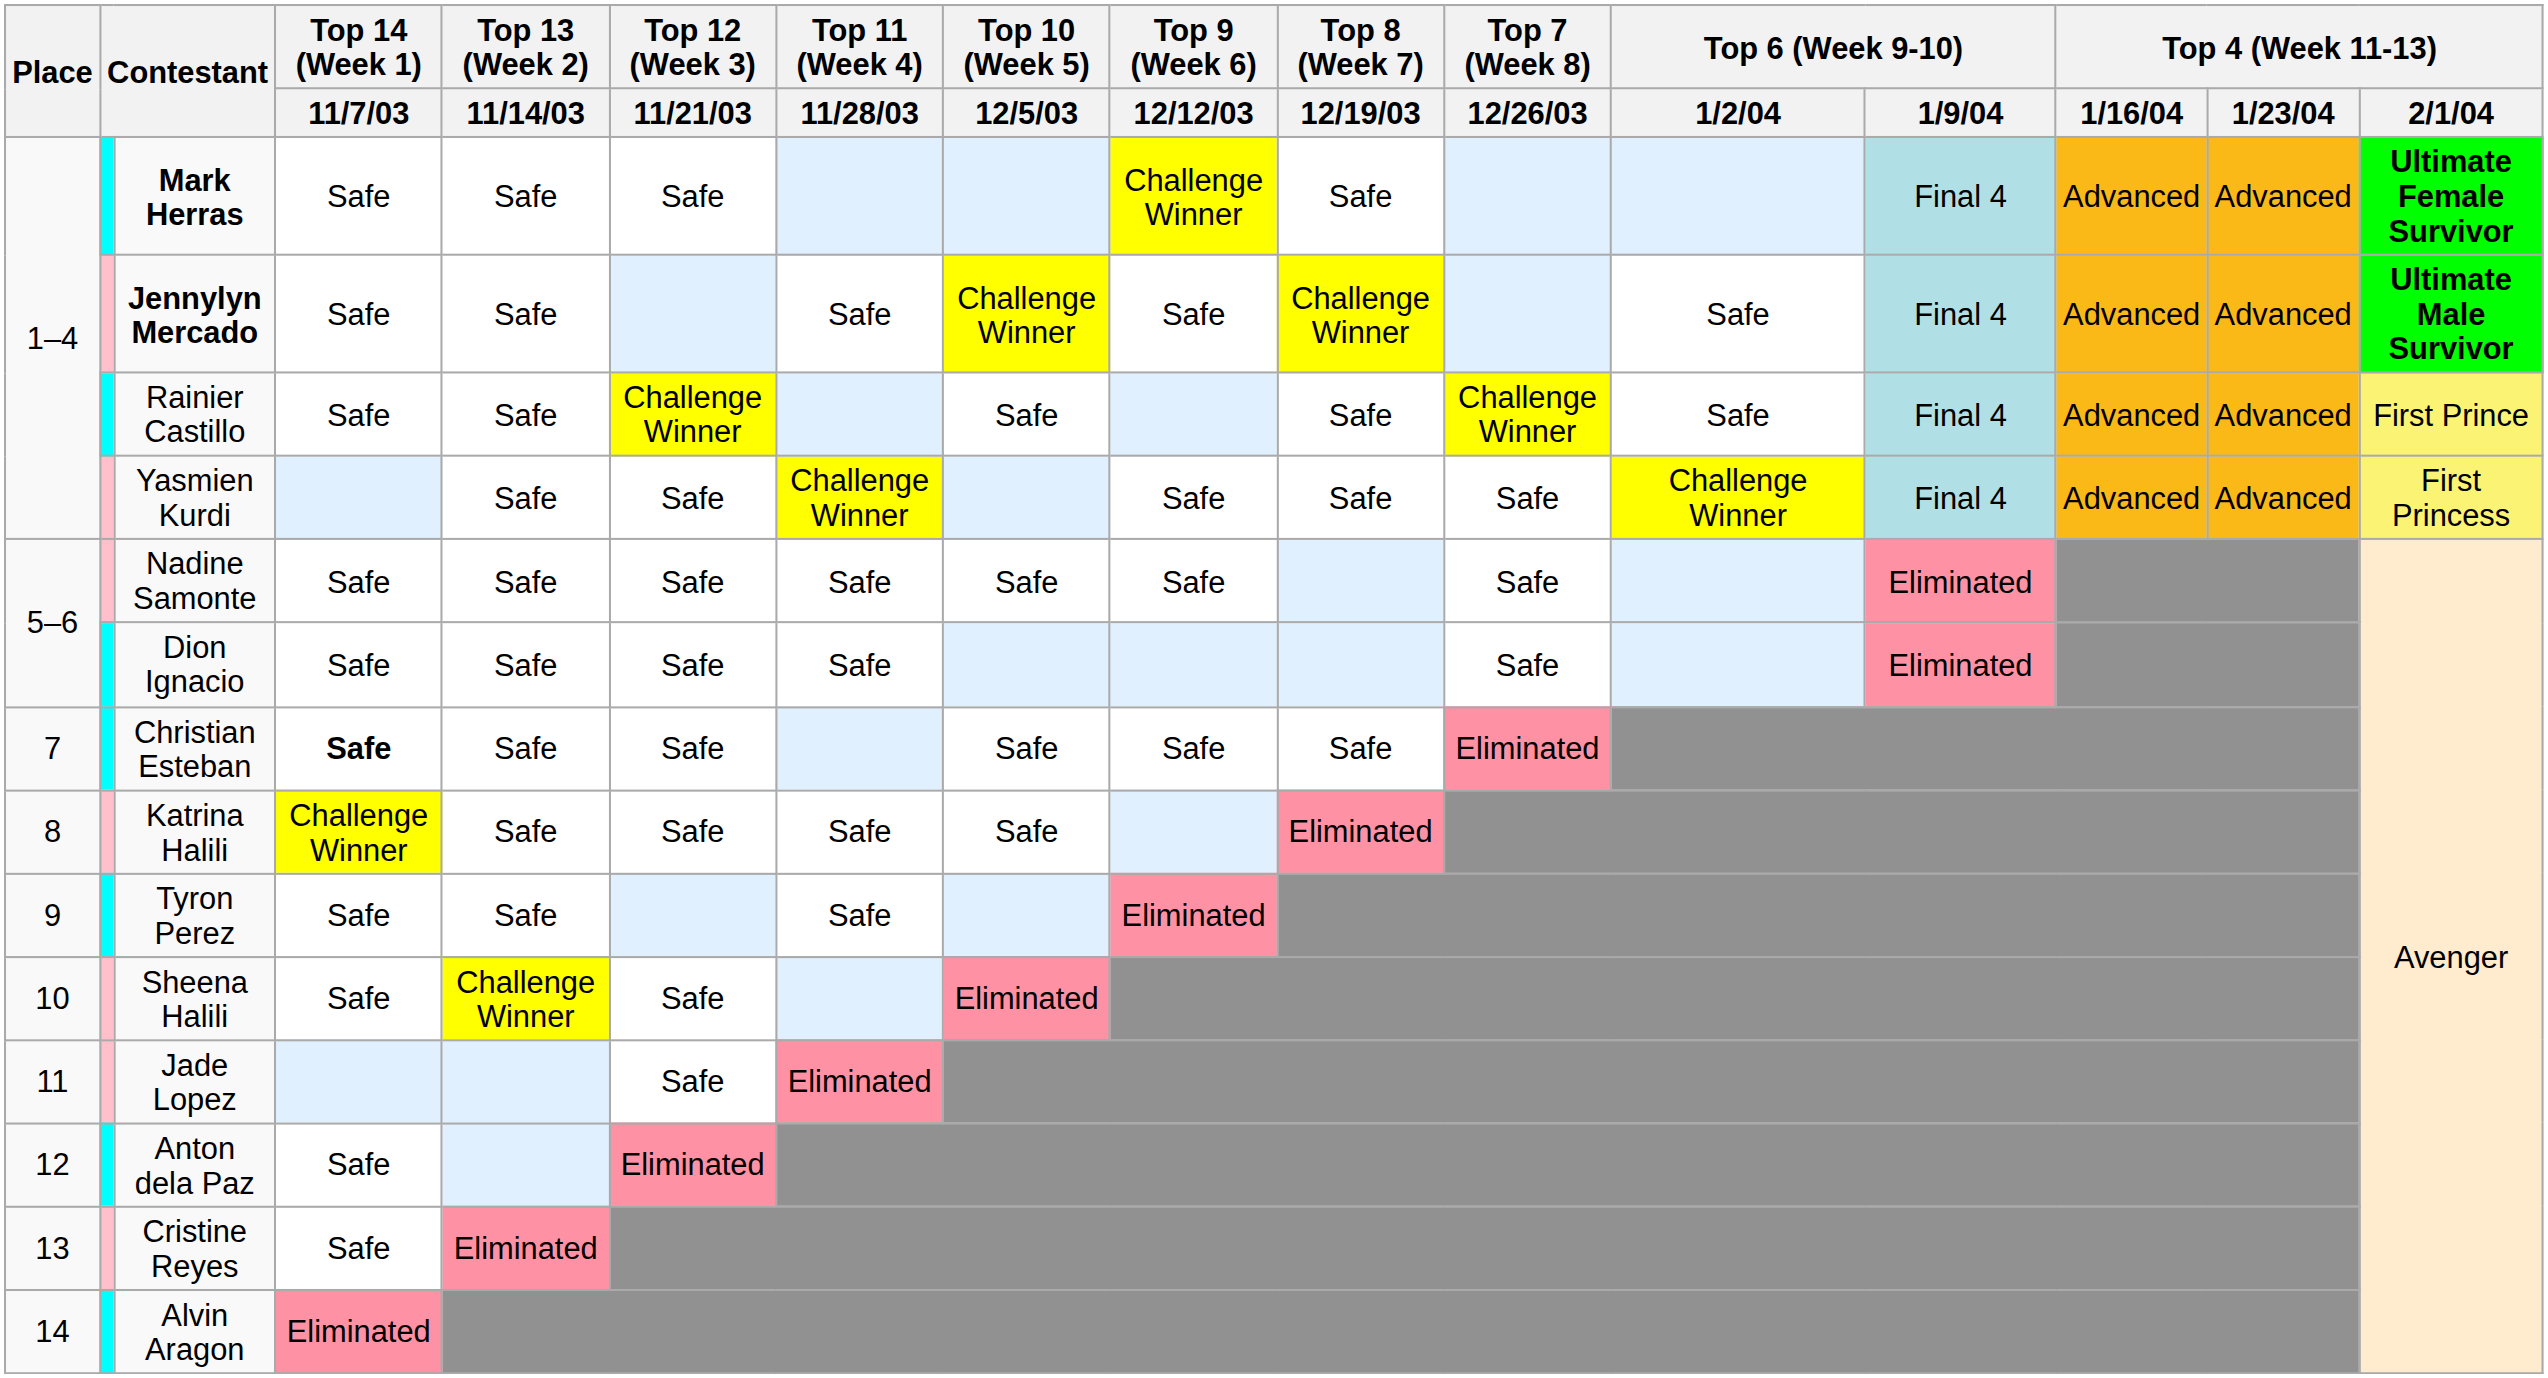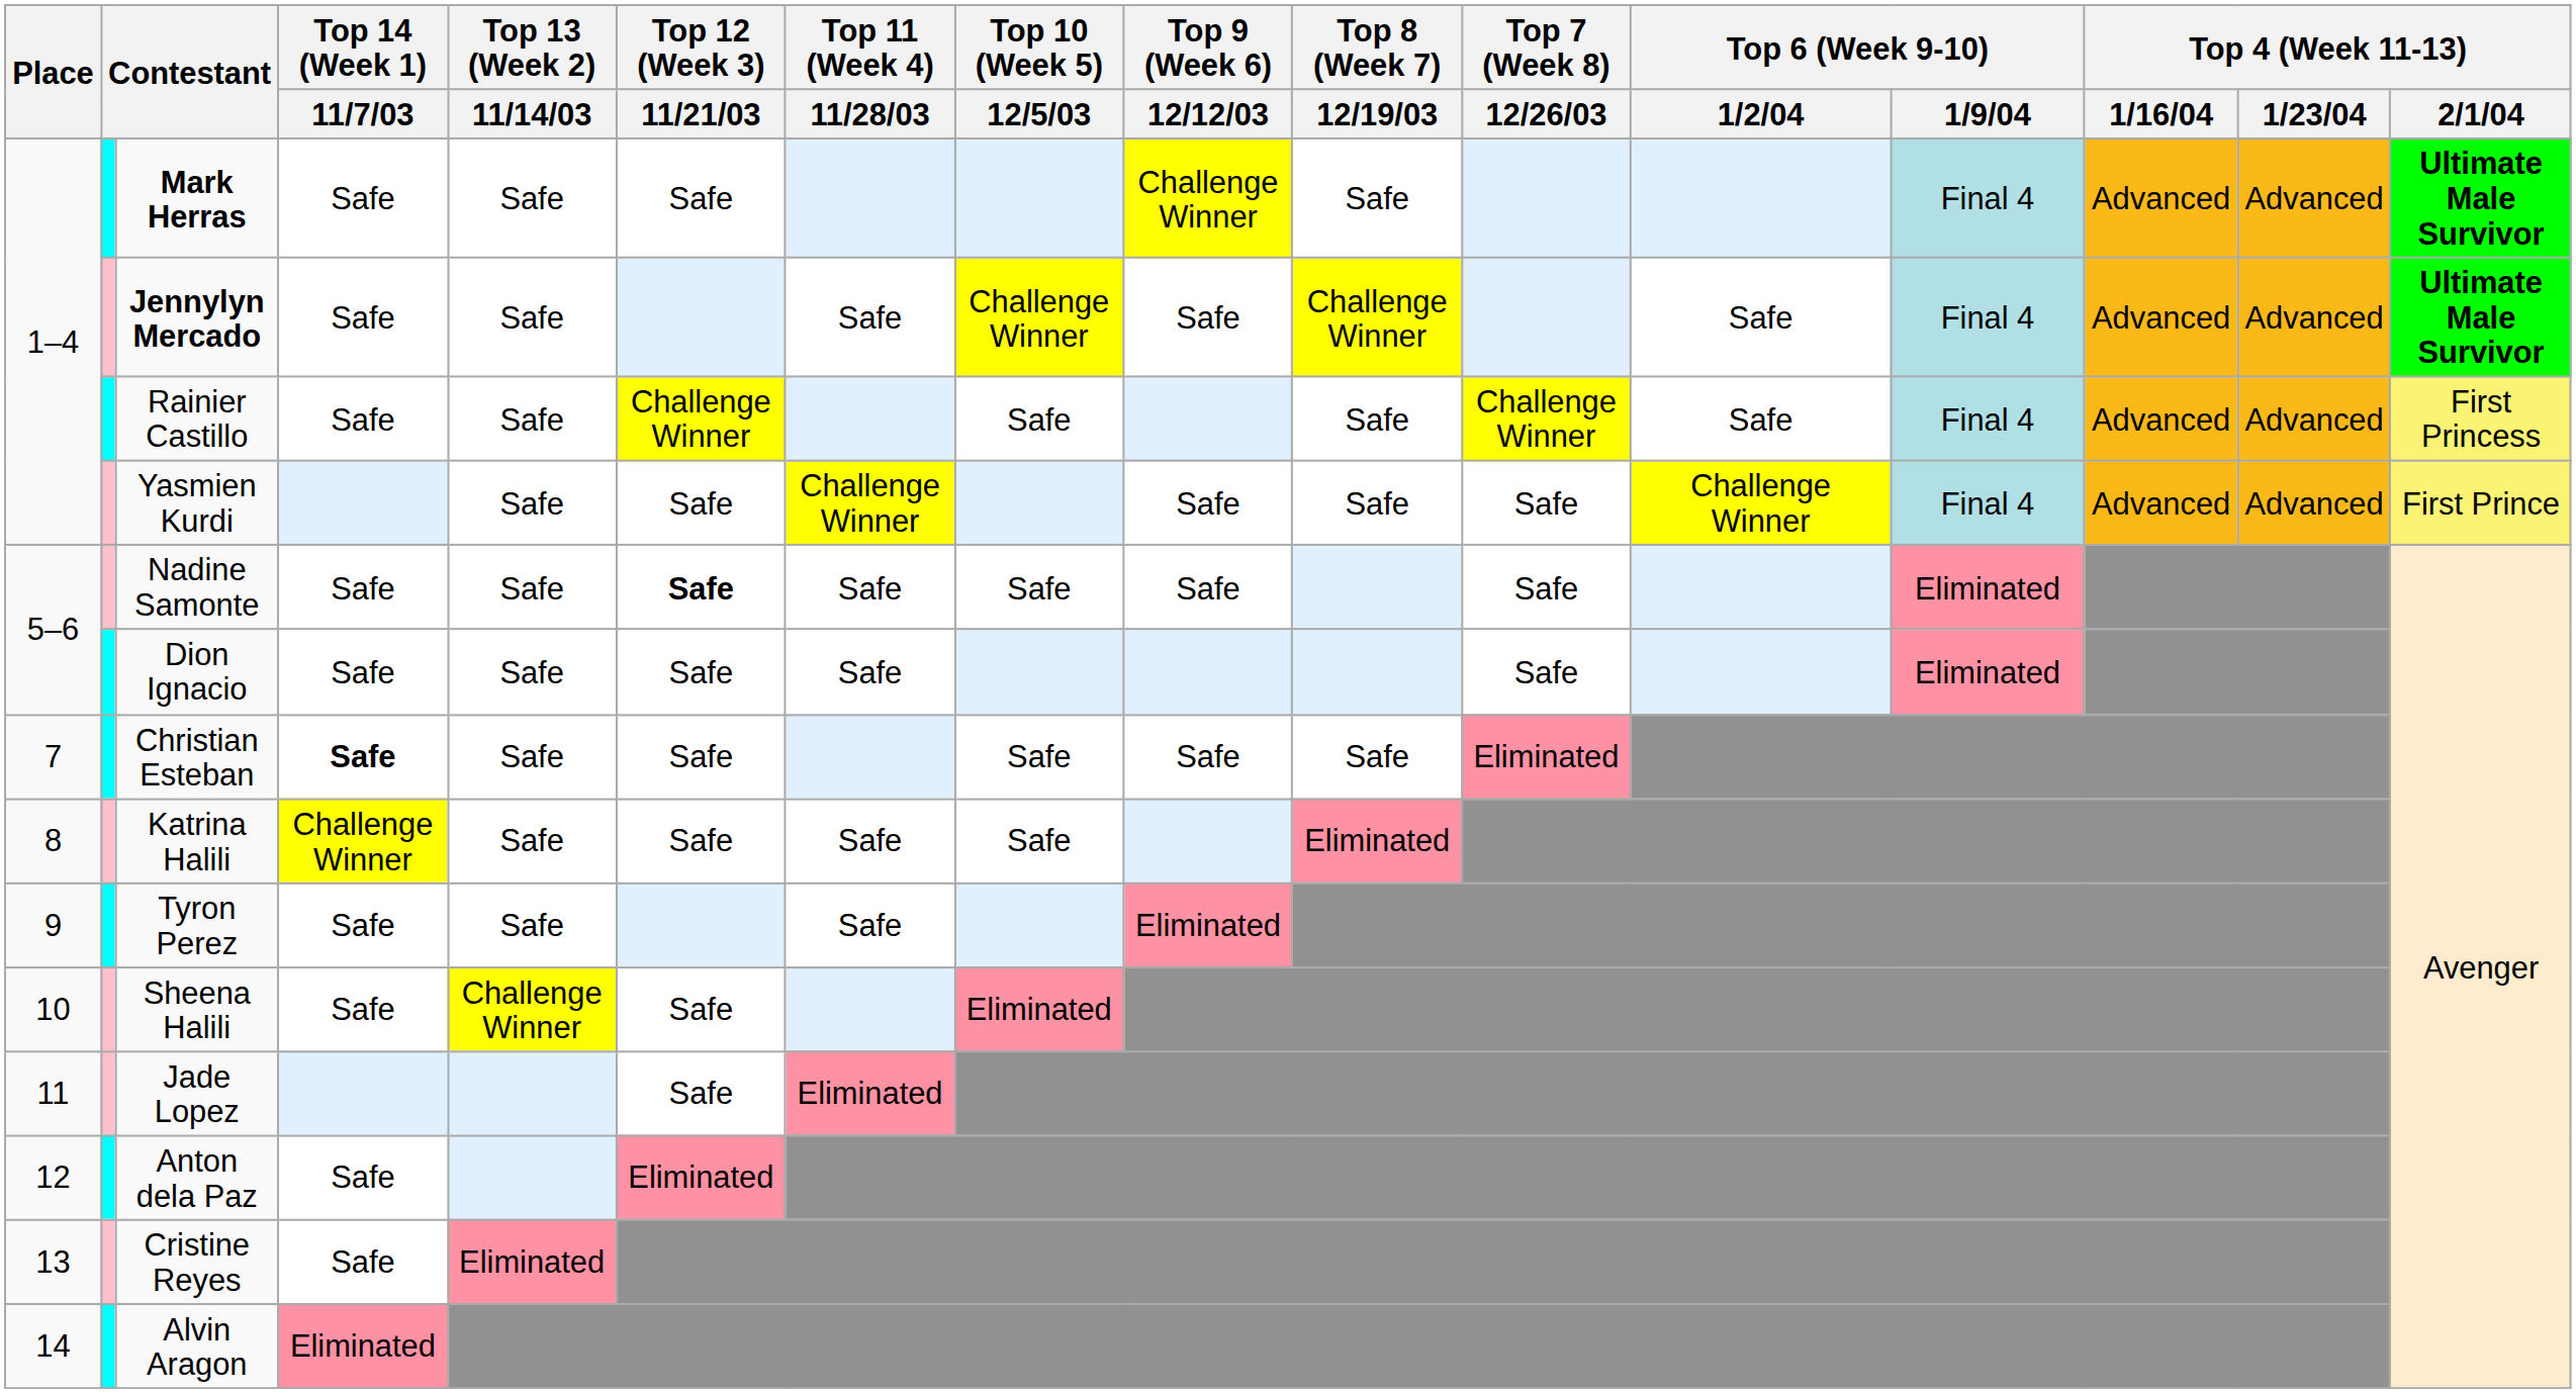Mark Herras | Top 4 (Week 11-13) / 2/1/04: Ultimate Female Survivor -> Ultimate Male Survivor
Rainier Castillo | Top 4 (Week 11-13) / 2/1/04: First Prince -> First Princess
Yasmien Kurdi | Top 4 (Week 11-13) / 2/1/04: First Princess -> First Prince
Nadine Samonte | Top 12 (Week 3) / 11/21/03: normal -> bold
